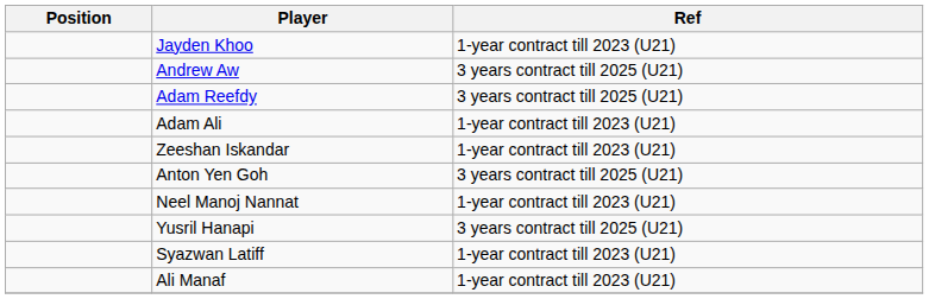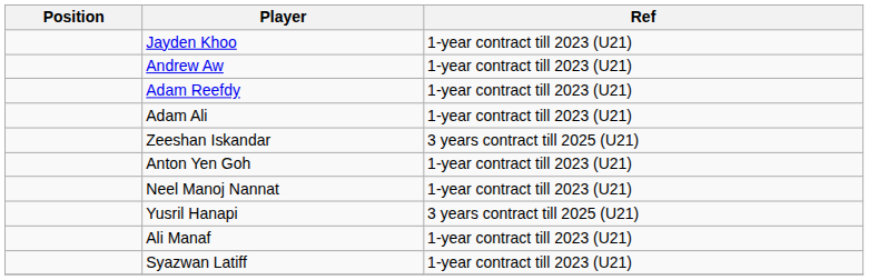Andrew Aw | Ref: 3 years contract till 2025 (U21) -> 1-year contract till 2023 (U21)
Adam Reefdy | Ref: 3 years contract till 2025 (U21) -> 1-year contract till 2023 (U21)
Zeeshan Iskandar | Ref: 1-year contract till 2023 (U21) -> 3 years contract till 2025 (U21)
Anton Yen Goh | Ref: 3 years contract till 2025 (U21) -> 1-year contract till 2023 (U21)
rows swapped: Ali Manaf <-> Syazwan Latiff
